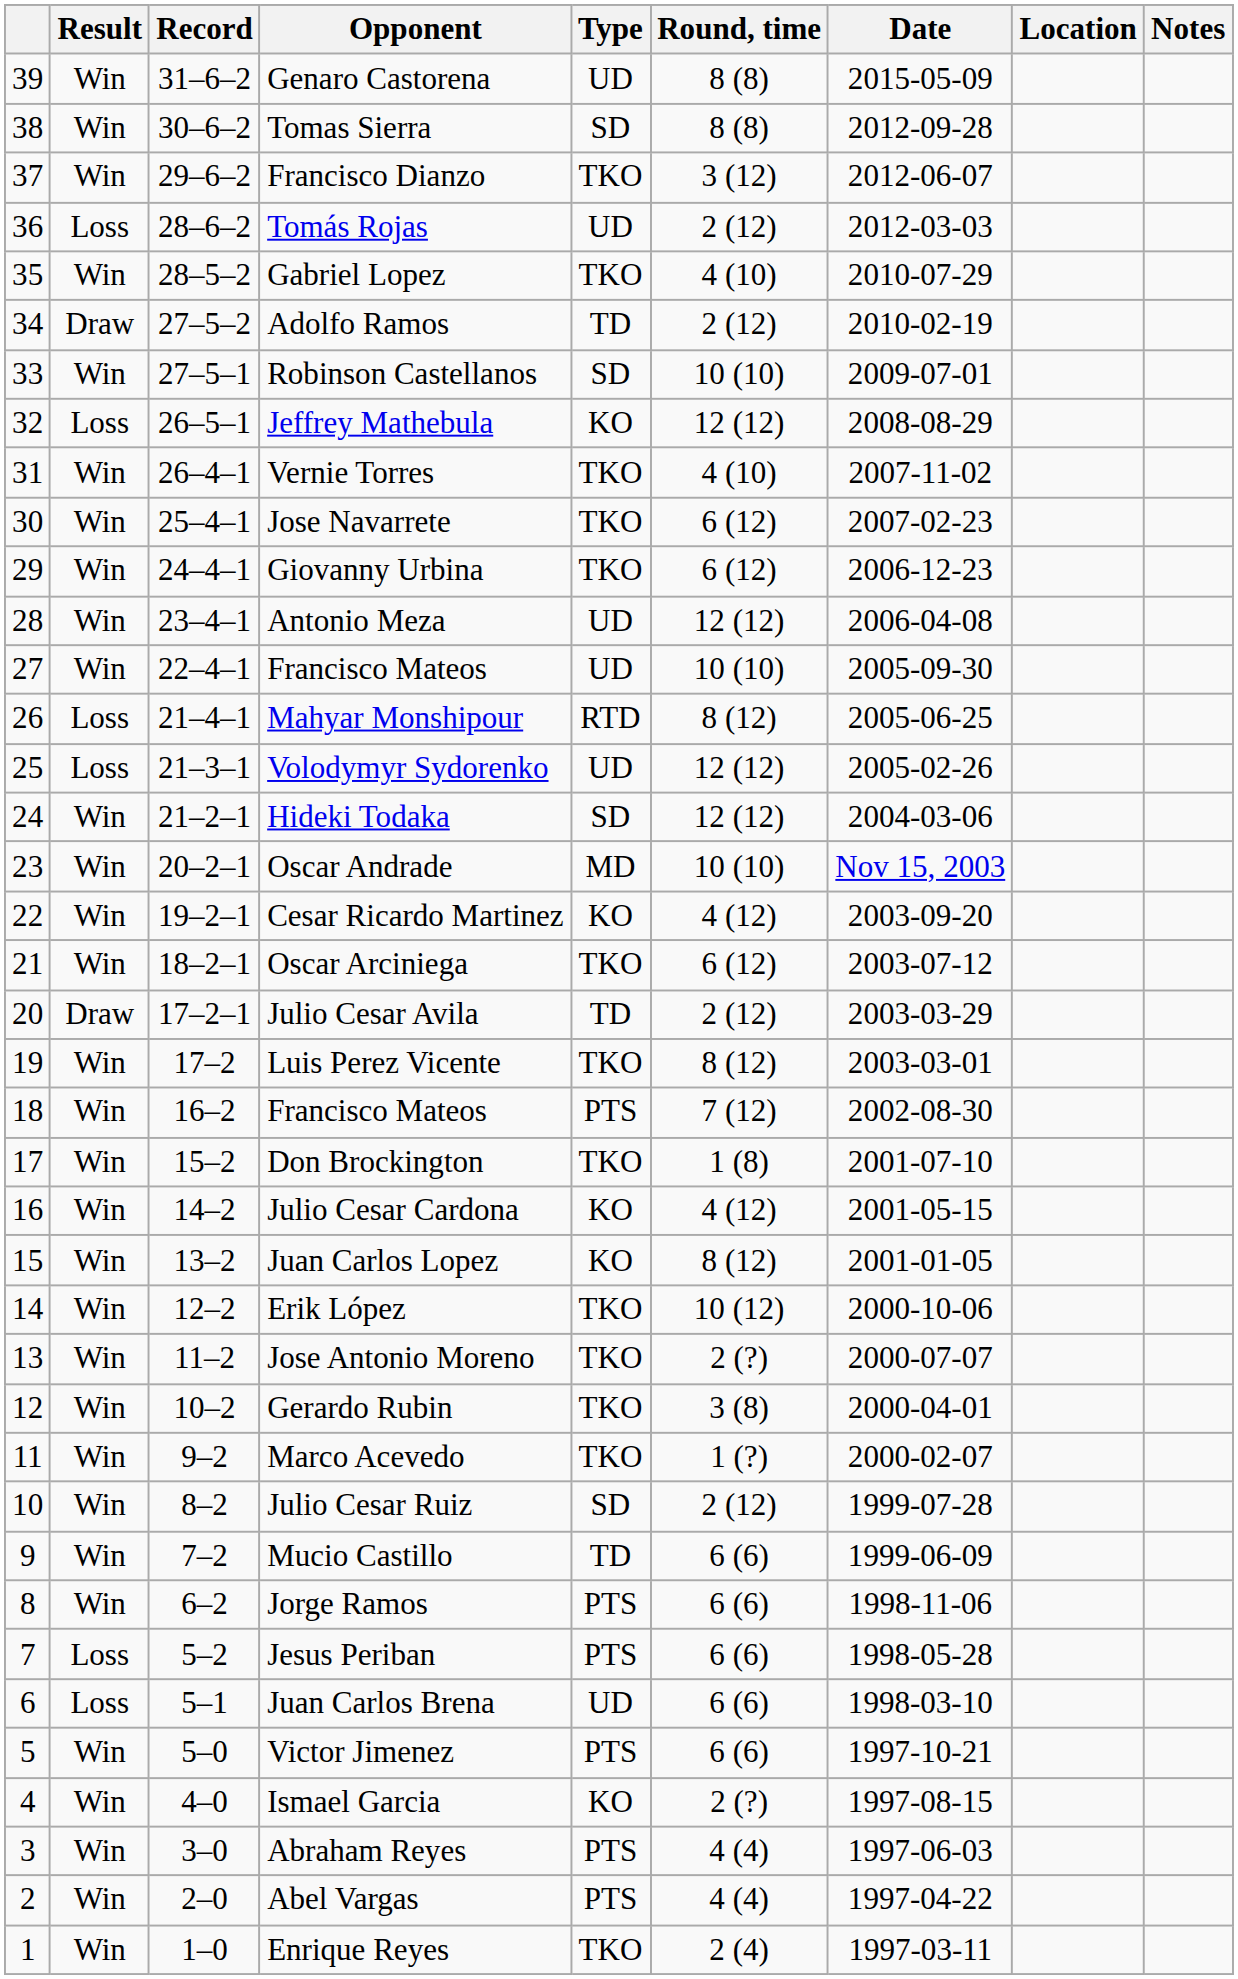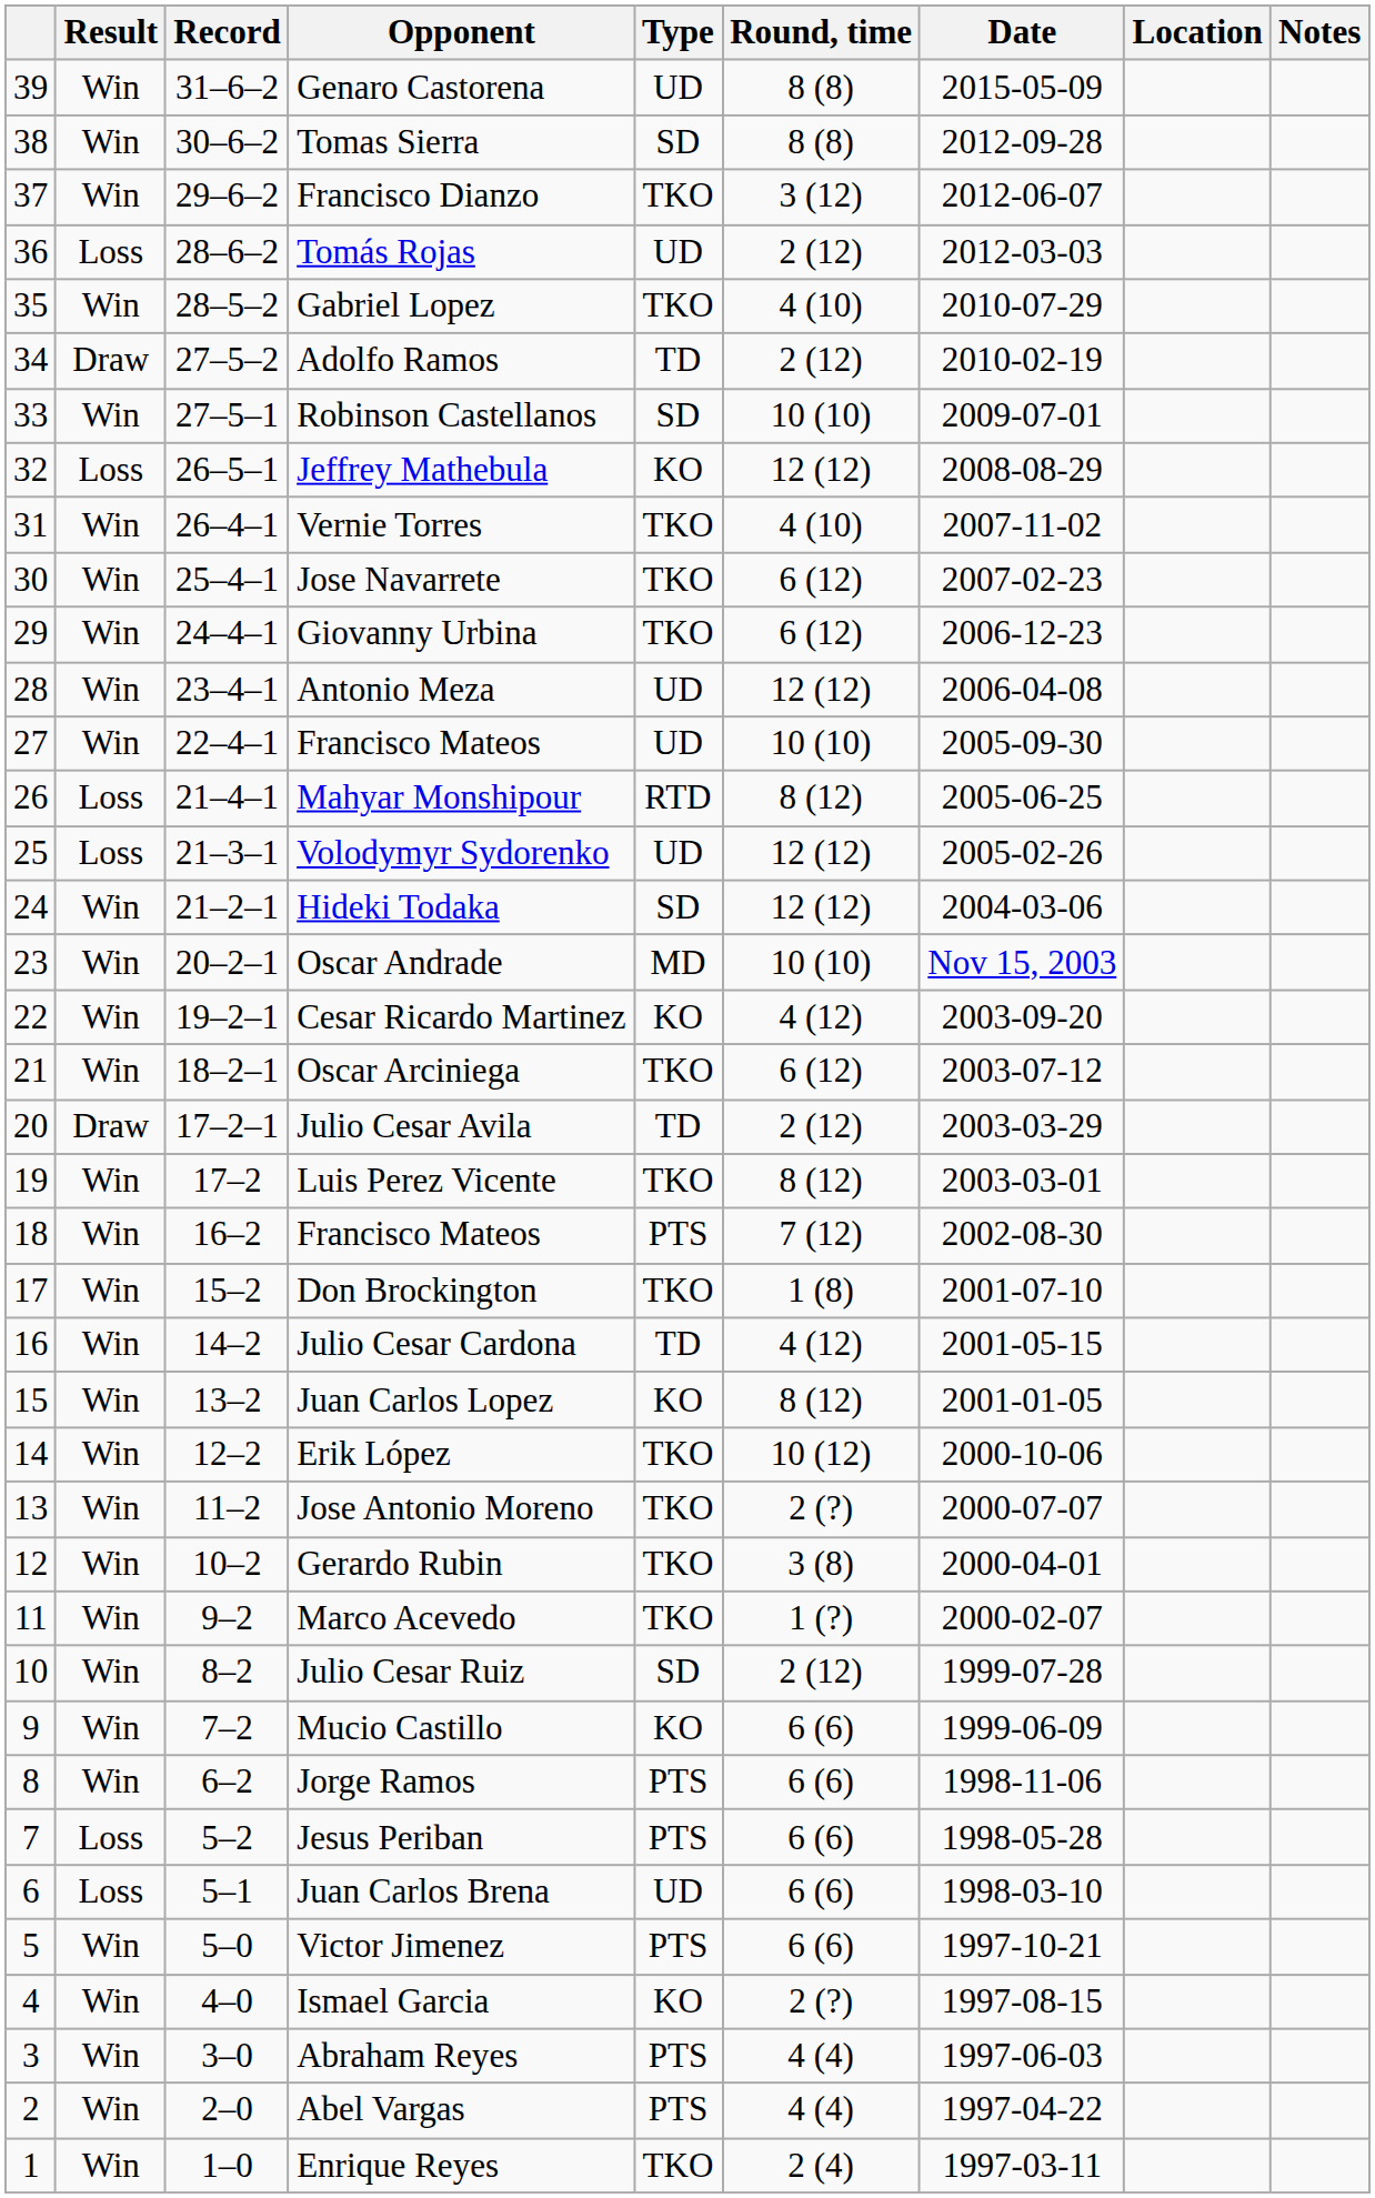Julio Cesar Cardona | Type: KO -> TD
Mucio Castillo | Type: TD -> KO
